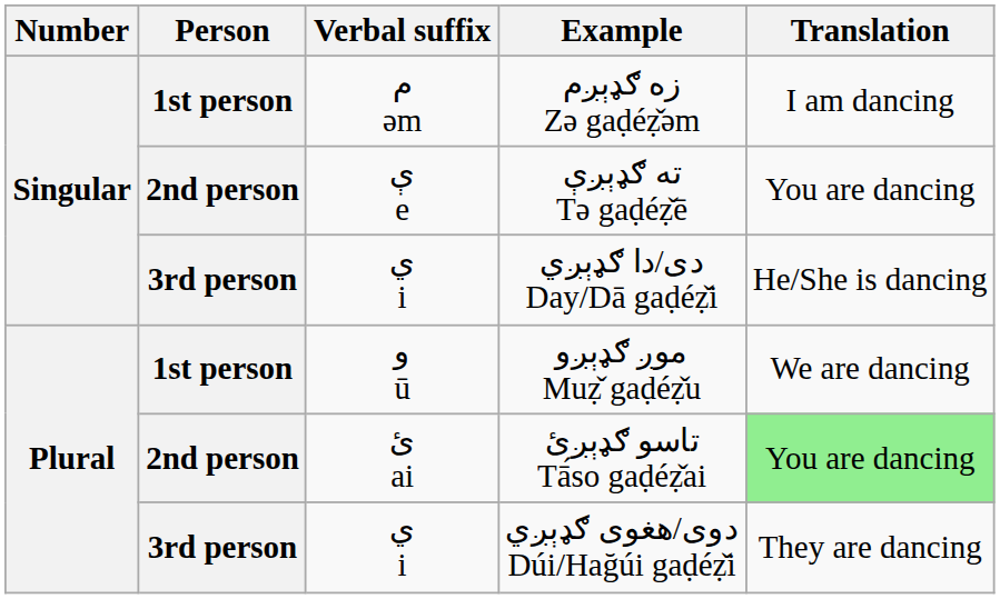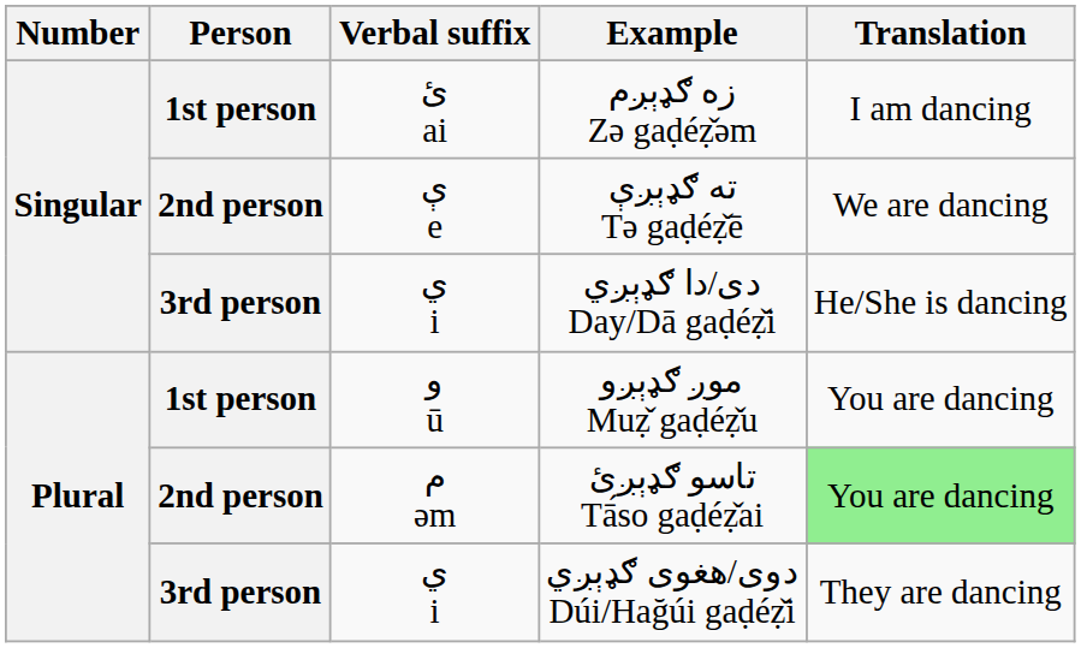زه ګډېږم Zə gaḍéẓ̌əm | Verbal suffix: م əm -> ئ ai
ته ګډېږې Tə gaḍéẓ̌ē | Translation: You are dancing -> We are dancing
موږ ګډېږو Muẓ̌ gaḍéẓ̌u | Translation: We are dancing -> You are dancing
تاسو ګډېږئ Tā́so gaḍéẓ̌ai | Verbal suffix: ئ ai -> م əm
